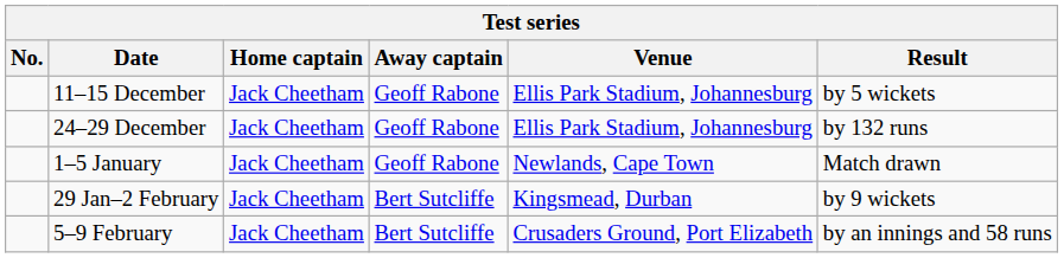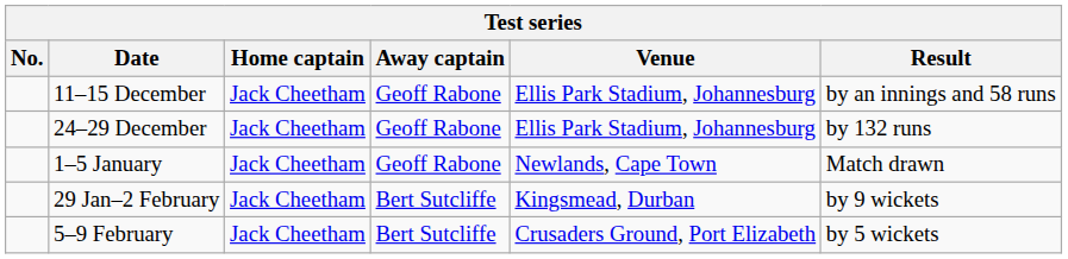11–15 December | Result: by 5 wickets -> by an innings and 58 runs
5–9 February | Result: by an innings and 58 runs -> by 5 wickets
